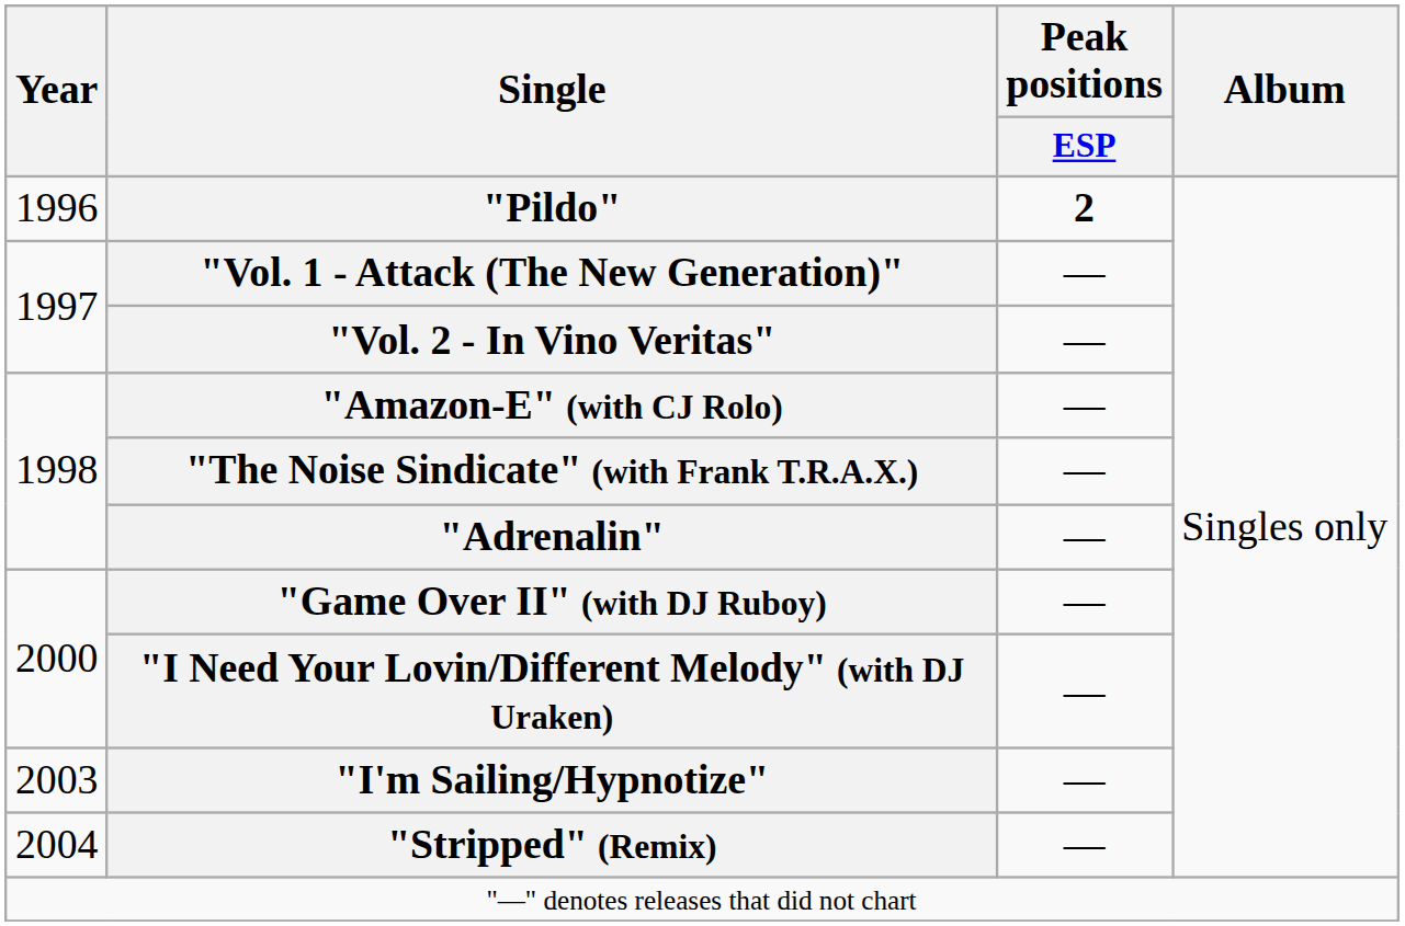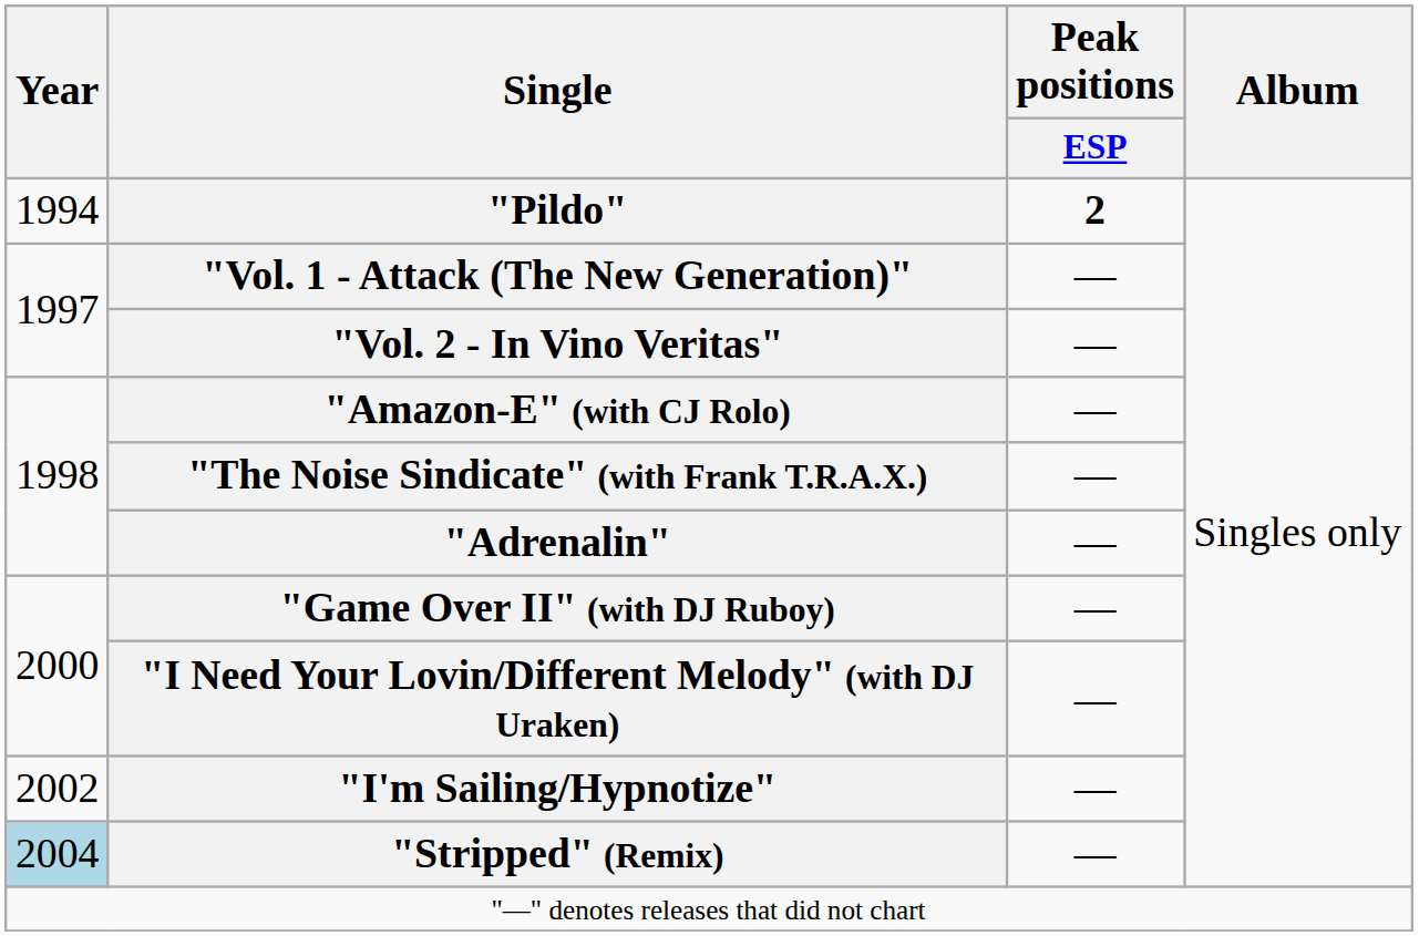"Pildo" | Year: 1996 -> 1994
"I'm Sailing/Hypnotize" | Year: 2003 -> 2002
"Stripped" (Remix) | Year: no background -> lightblue background
